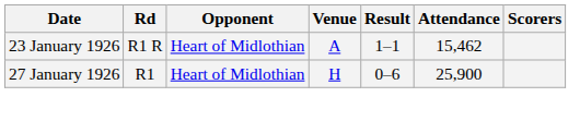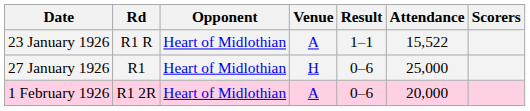23 January 1926 | Attendance: 15,462 -> 15,522
27 January 1926 | Attendance: 25,900 -> 25,000
+ row: 1 February 1926 | R1 2R | Heart of Midlothian | A | 0–6 | 20,000
